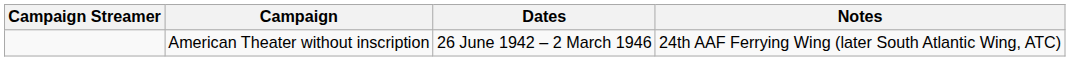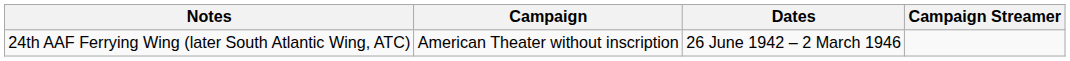columns swapped: Campaign Streamer <-> Notes
